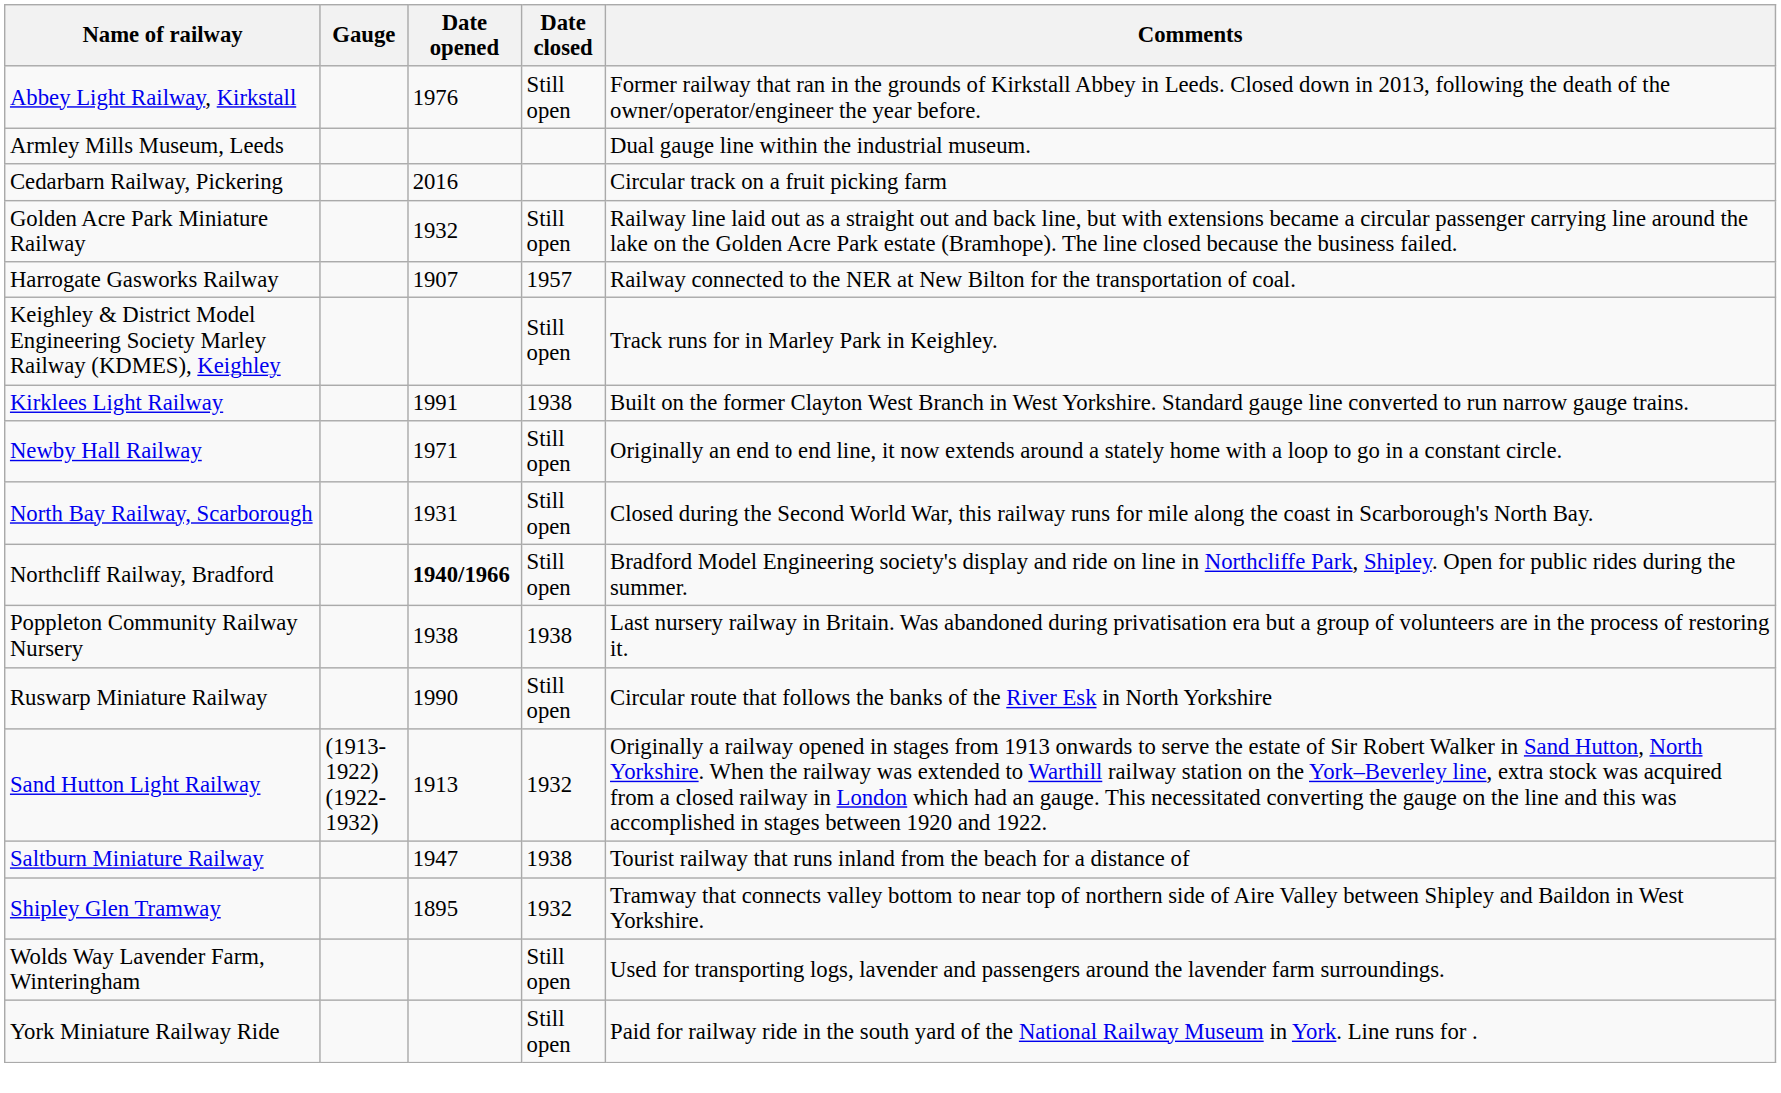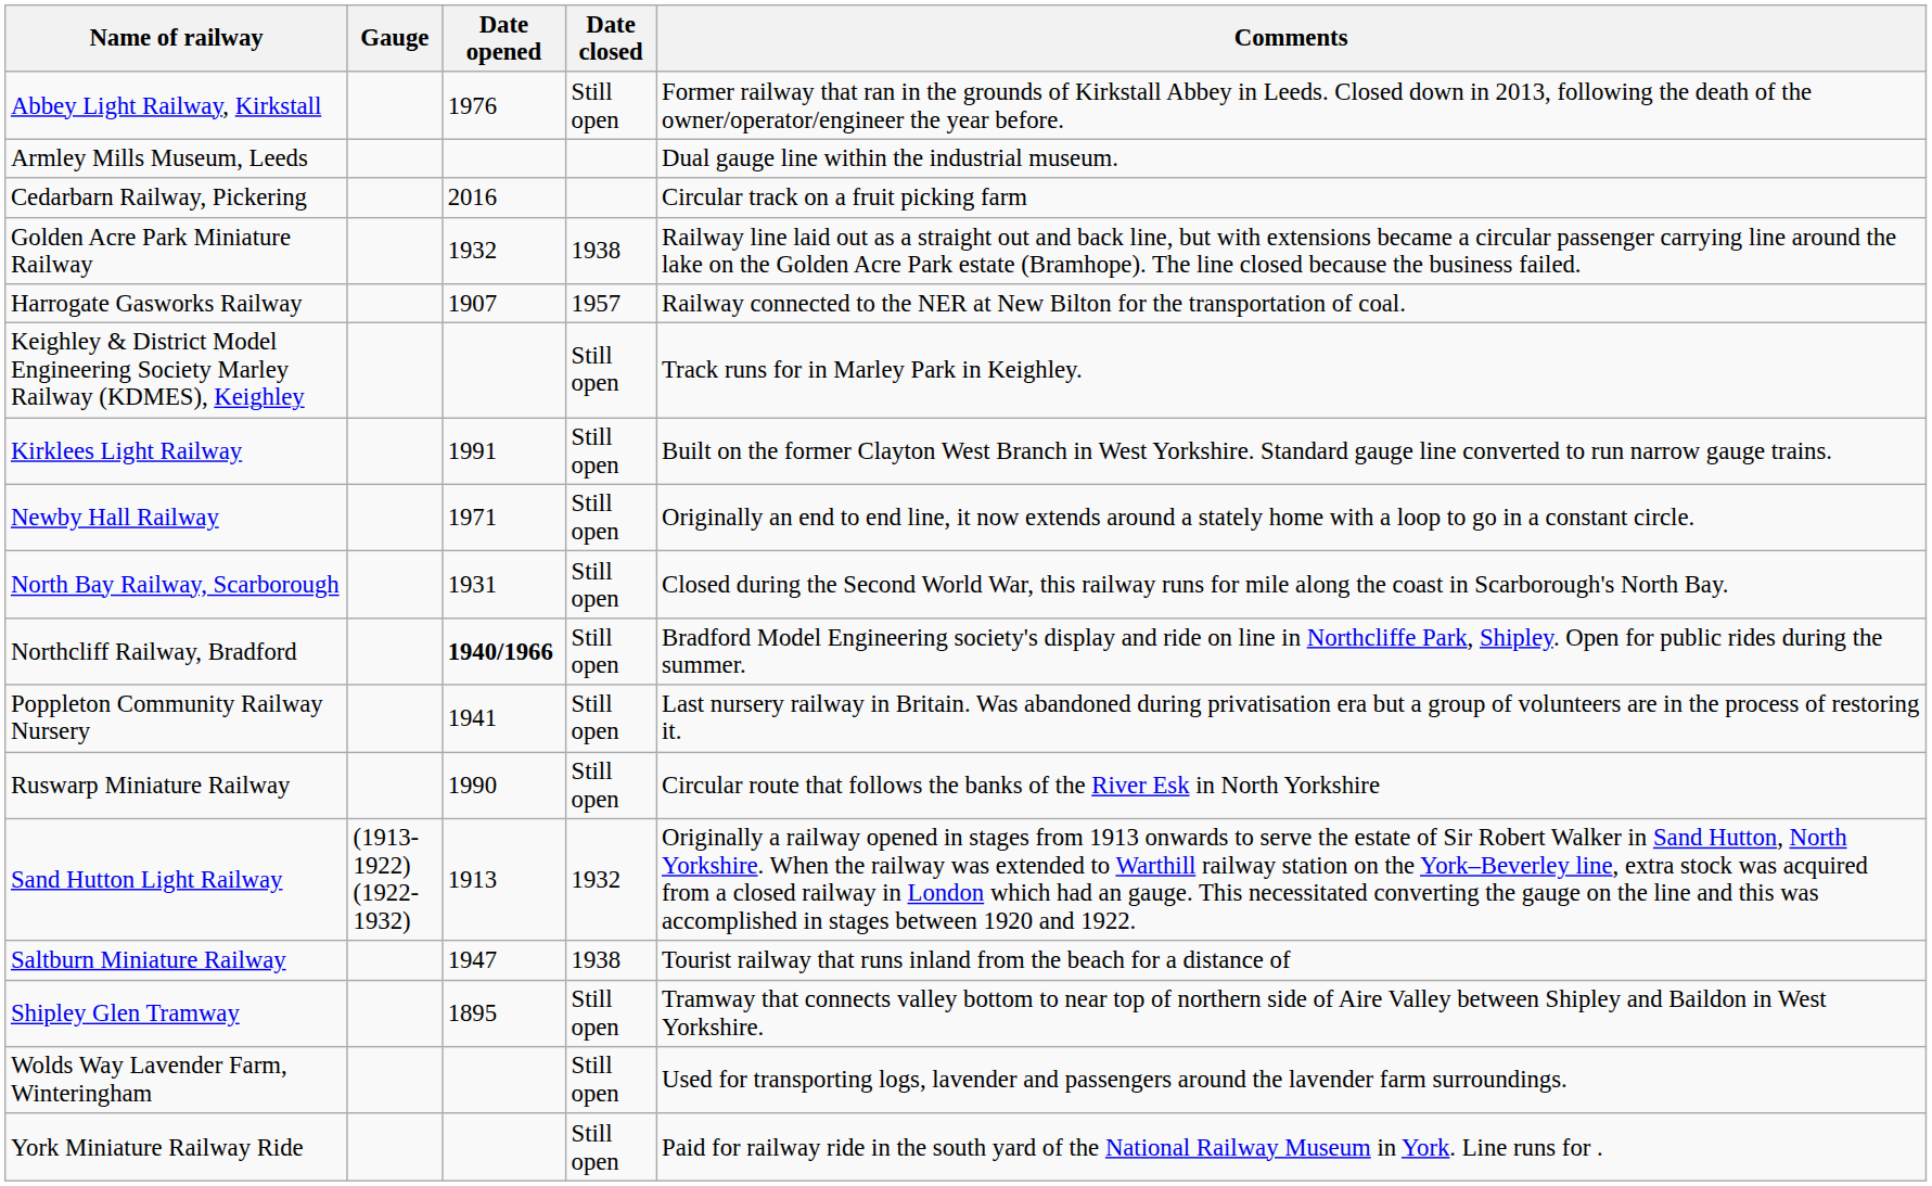Golden Acre Park Miniature Railway | Date closed: Still open -> 1938
Kirklees Light Railway | Date closed: 1938 -> Still open
Poppleton Community Railway Nursery | Date opened: 1938 -> 1941
Poppleton Community Railway Nursery | Date closed: 1938 -> Still open
Shipley Glen Tramway | Date closed: 1932 -> Still open
